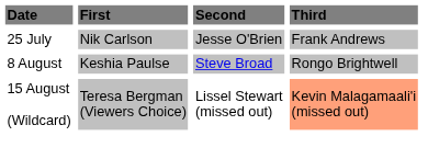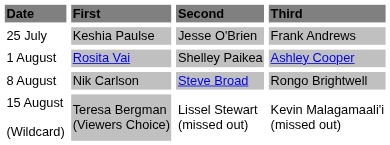25 July | First: Nik Carlson -> Keshia Paulse
+ row: 1 August | Rosita Vai | Shelley Paikea | Ashley Cooper
8 August | First: Keshia Paulse -> Nik Carlson
15 August (Wildcard) | Third: lightsalmon background -> no background
